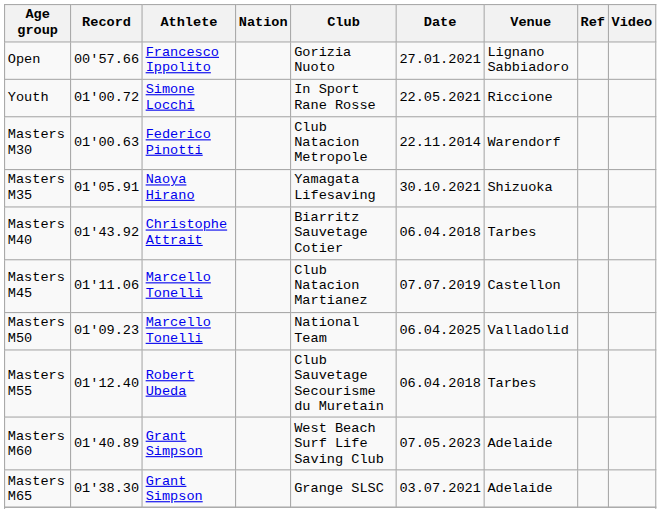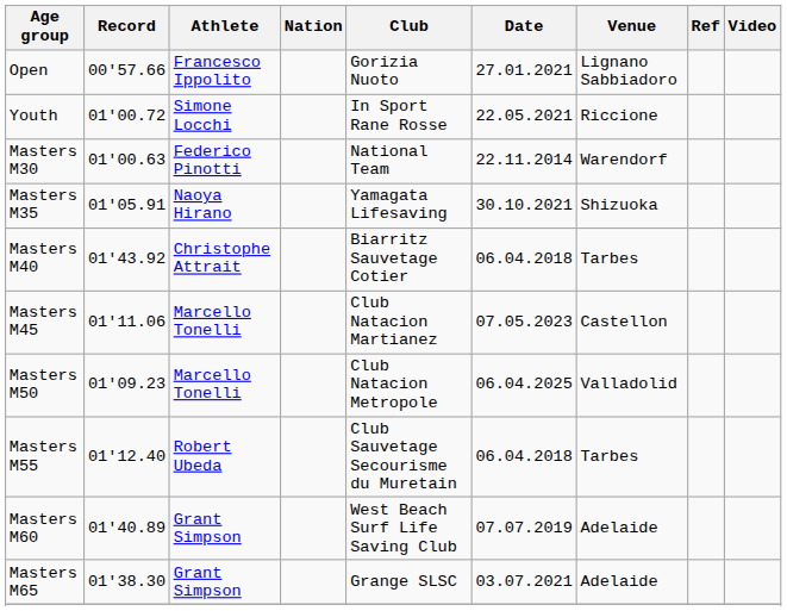Masters M30 | Club: Club Natacion Metropole -> National Team
Masters M45 | Date: 07.07.2019 -> 07.05.2023
Masters M50 | Club: National Team -> Club Natacion Metropole
Masters M60 | Date: 07.05.2023 -> 07.07.2019
